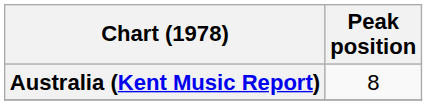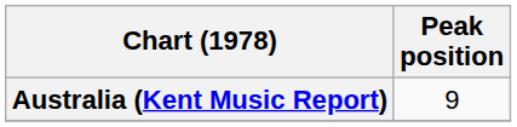Australia (Kent Music Report) | Peak position: 8 -> 9
